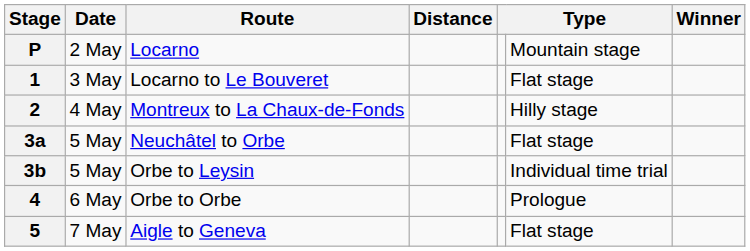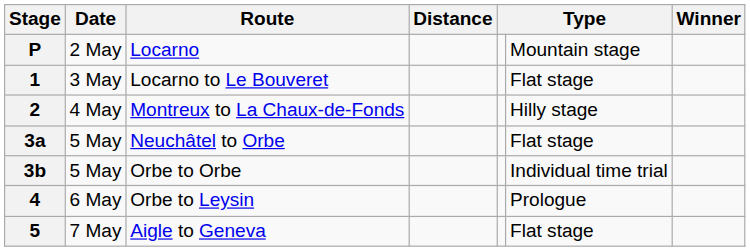3b | Route: Orbe to Leysin -> Orbe to Orbe
4 | Route: Orbe to Orbe -> Orbe to Leysin
